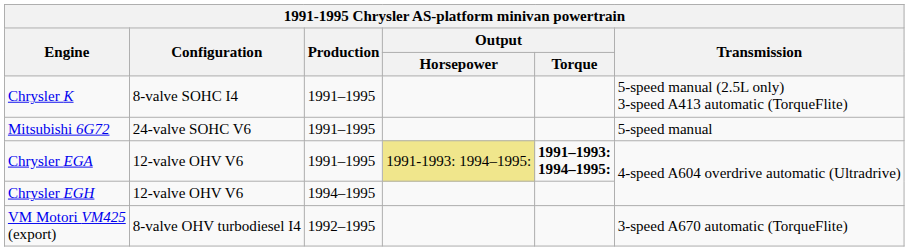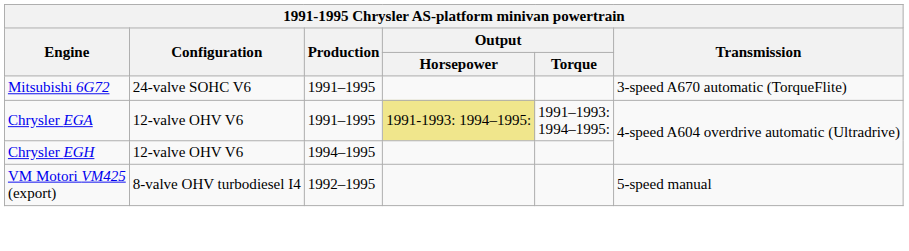- row: Chrysler K | 8-valve SOHC I4 | 1991–1995 | 5-speed manual (2.5L only) 3-speed A413 automatic (TorqueFlite)
Mitsubishi 6G72 | Transmission: 5-speed manual -> 3-speed A670 automatic (TorqueFlite)
Chrysler EGA | Output / Torque: bold -> normal
VM Motori VM425 (export) | Transmission: 3-speed A670 automatic (TorqueFlite) -> 5-speed manual
